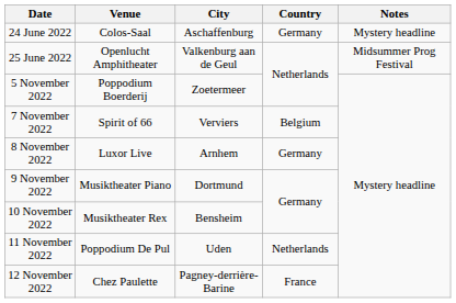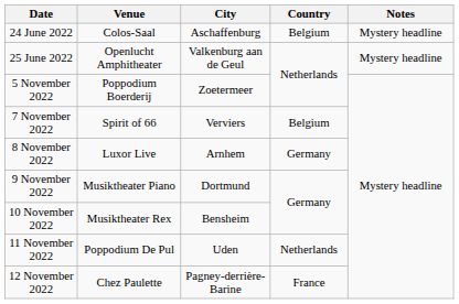24 June 2022 | Country: Germany -> Belgium
25 June 2022 | Notes: Midsummer Prog Festival -> Mystery headline
